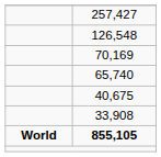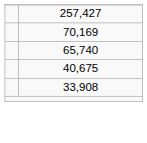- row: 126,548
- row: World | 855,105
